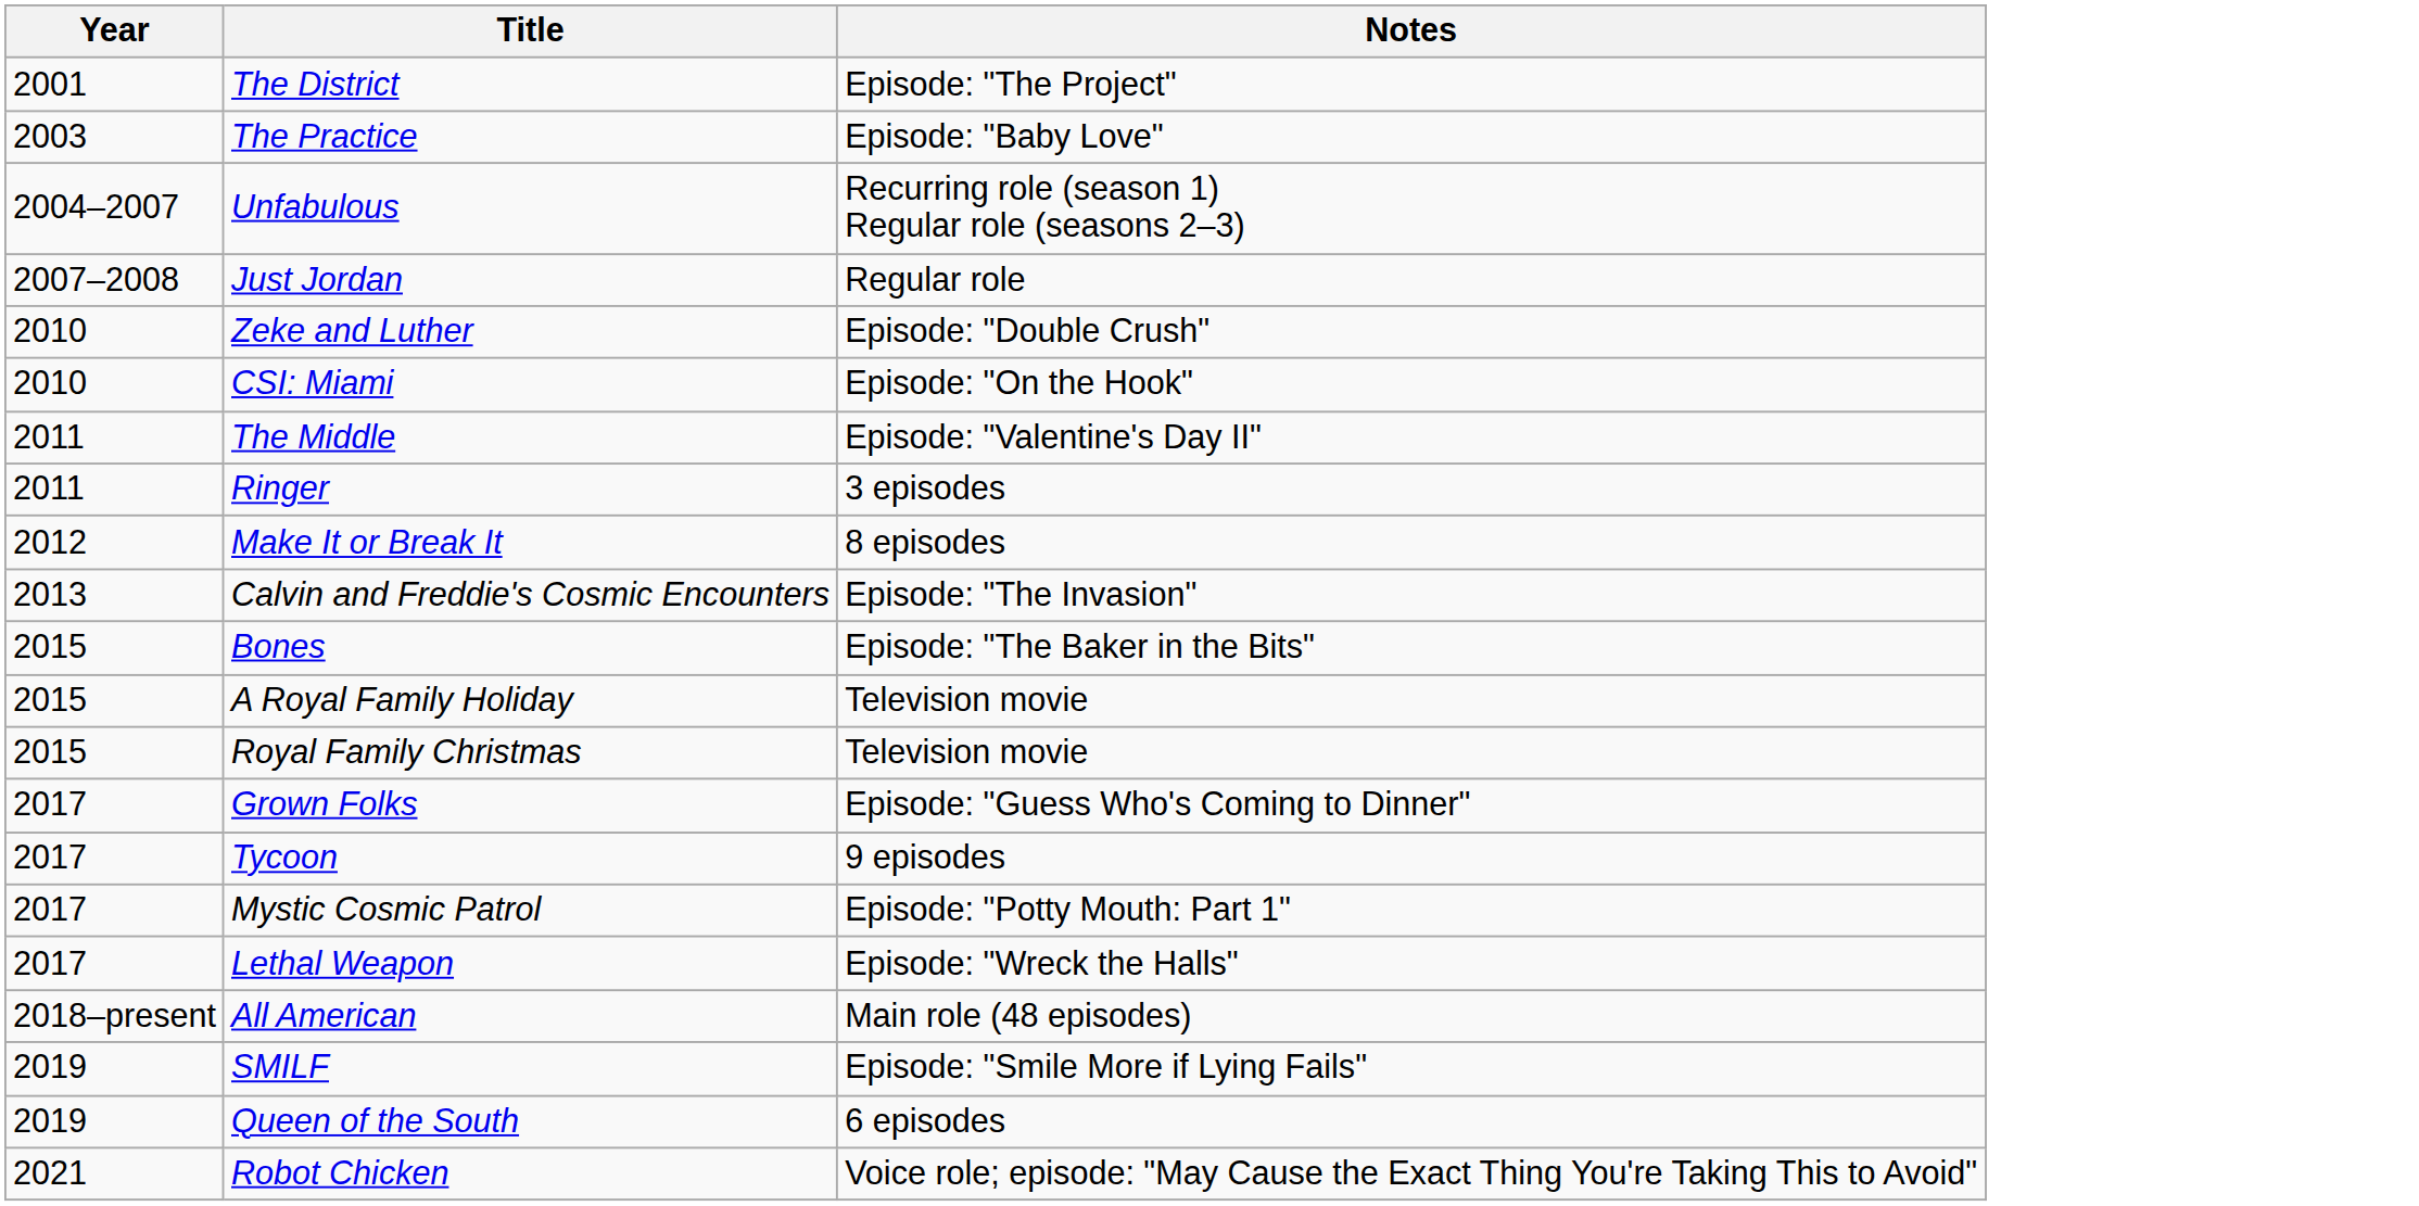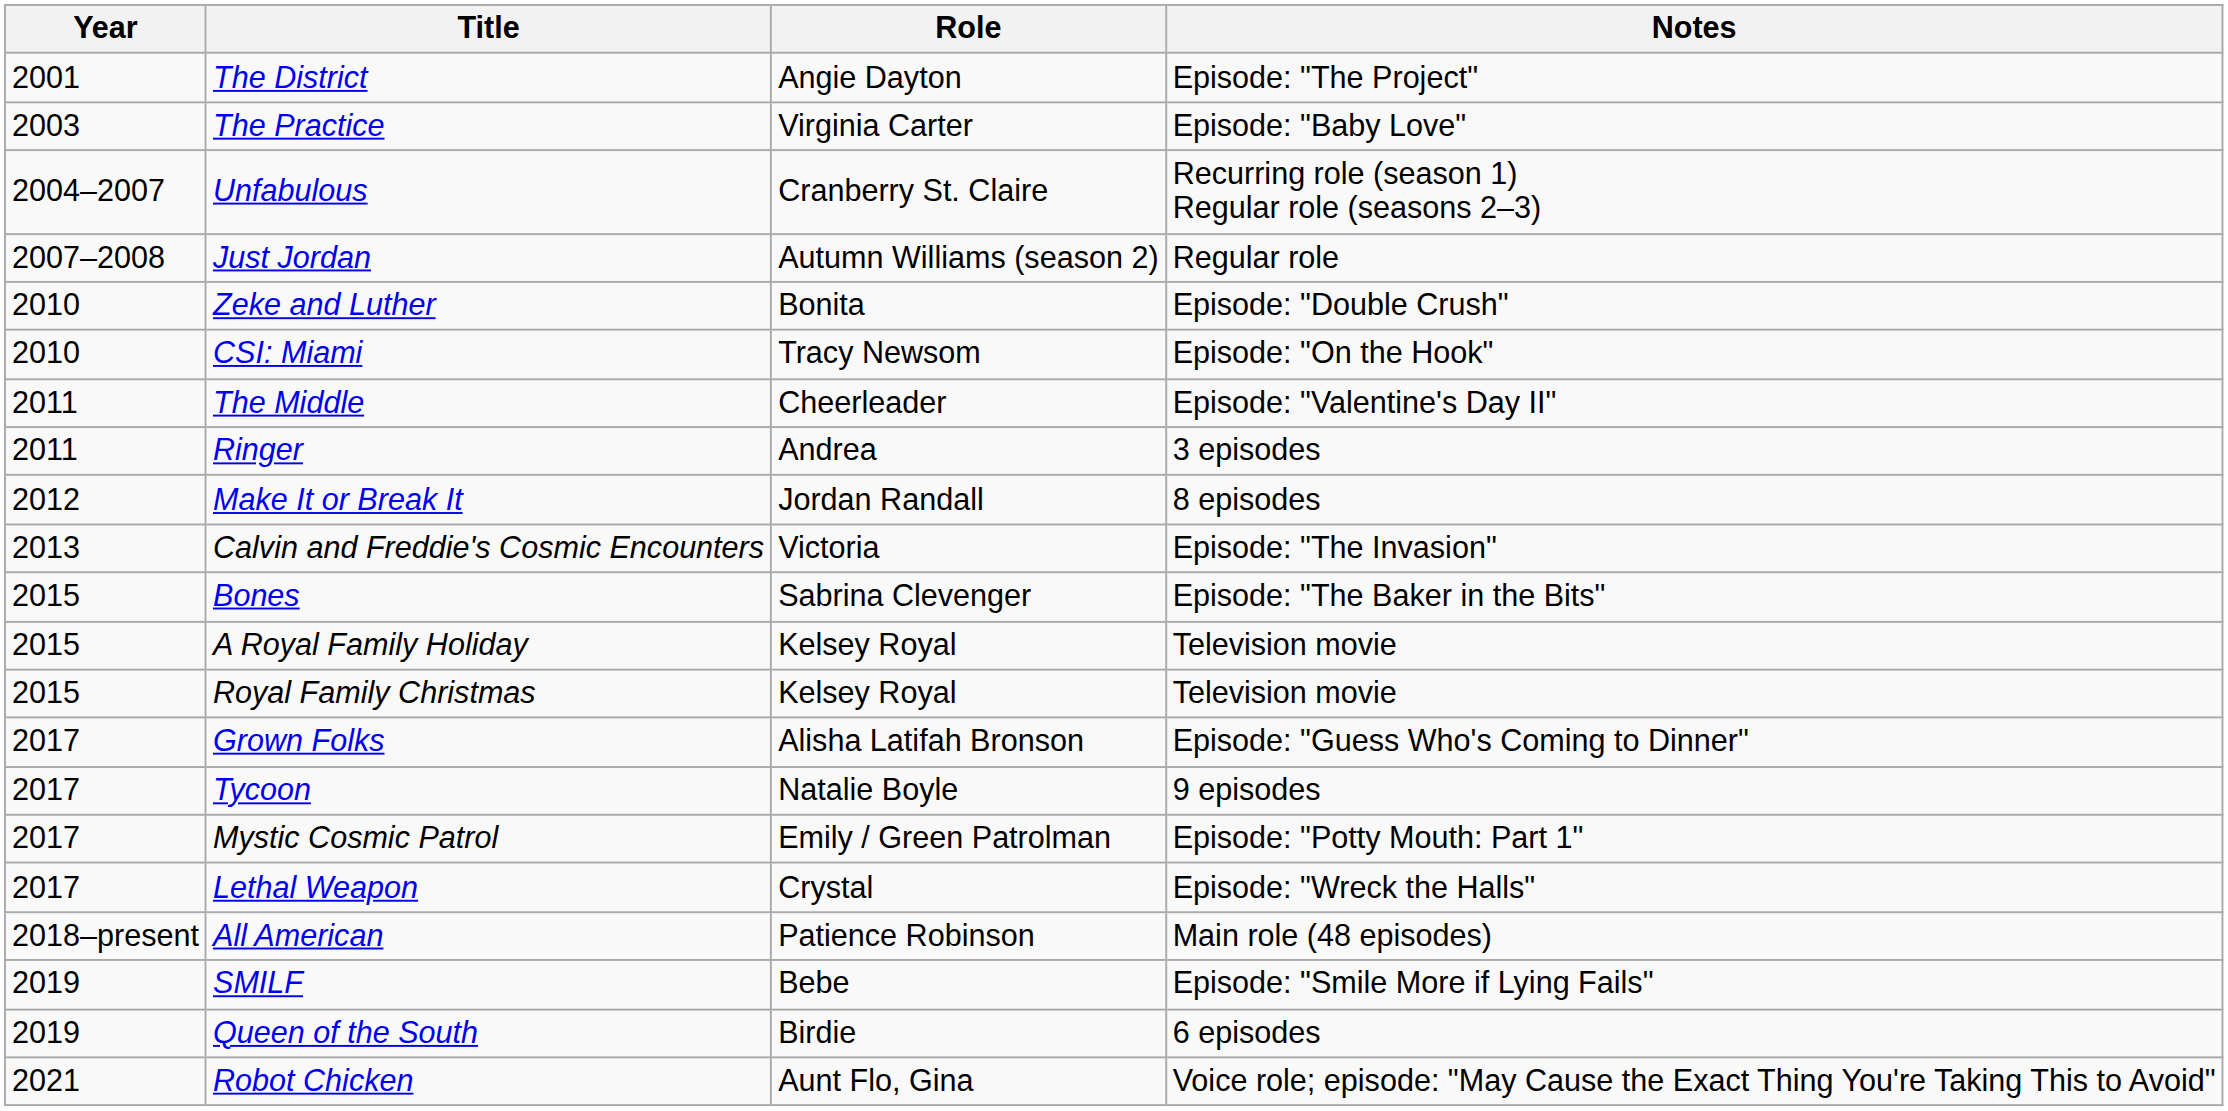+ column: Role | Angie Dayton | Virginia Carter | Cranberry St. Claire | Autumn Williams (season 2) | Bonita | Tracy Newsom | Cheerleader | Andrea | Jordan Randall | Victoria | Sabrina Clevenger | Kelsey Royal | Kelsey Royal | Alisha Latifah Bronson | Natalie Boyle | Emily / Green Patrolman | Crystal | Patience Robinson | Bebe | Birdie | Aunt Flo, Gina
